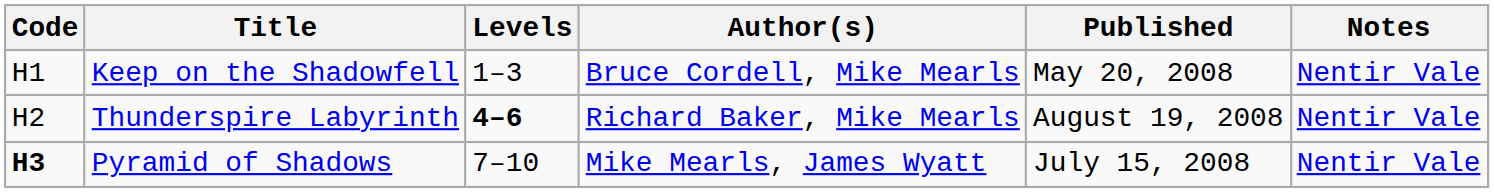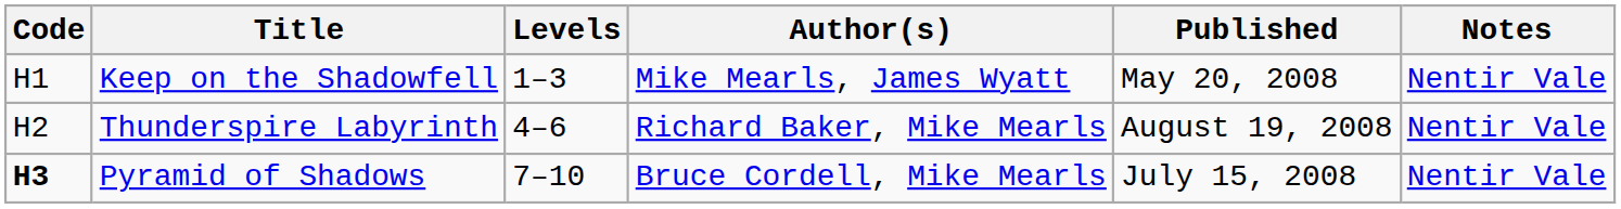Keep on the Shadowfell | Author(s): Bruce Cordell, Mike Mearls -> Mike Mearls, James Wyatt
Thunderspire Labyrinth | Levels: bold -> normal
Pyramid of Shadows | Author(s): Mike Mearls, James Wyatt -> Bruce Cordell, Mike Mearls
